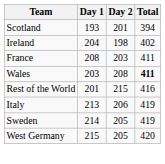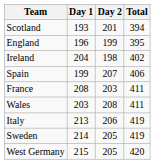+ row: England | 196 | 199 | 395
+ row: Spain | 199 | 207 | 406
Wales | Total: bold -> normal
- row: Rest of the World | 201 | 215 | 416
